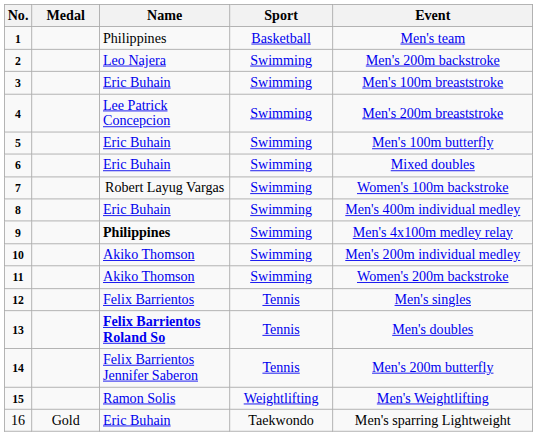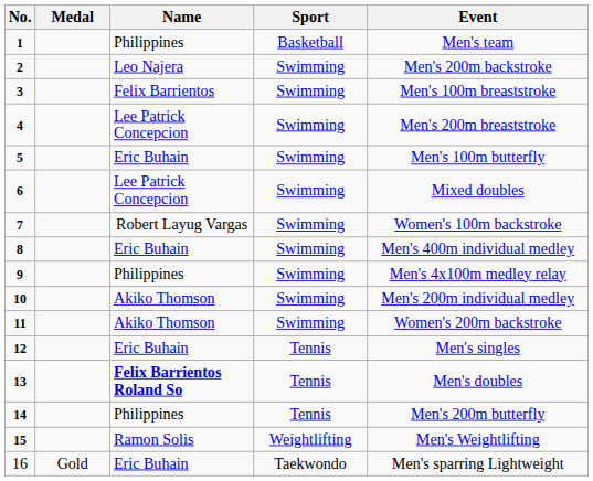3 | Name: Eric Buhain -> Felix Barrientos
6 | Name: Eric Buhain -> Lee Patrick Concepcion
9 | Name: bold -> normal
12 | Name: Felix Barrientos -> Eric Buhain
14 | Name: Felix Barrientos Jennifer Saberon -> Philippines
